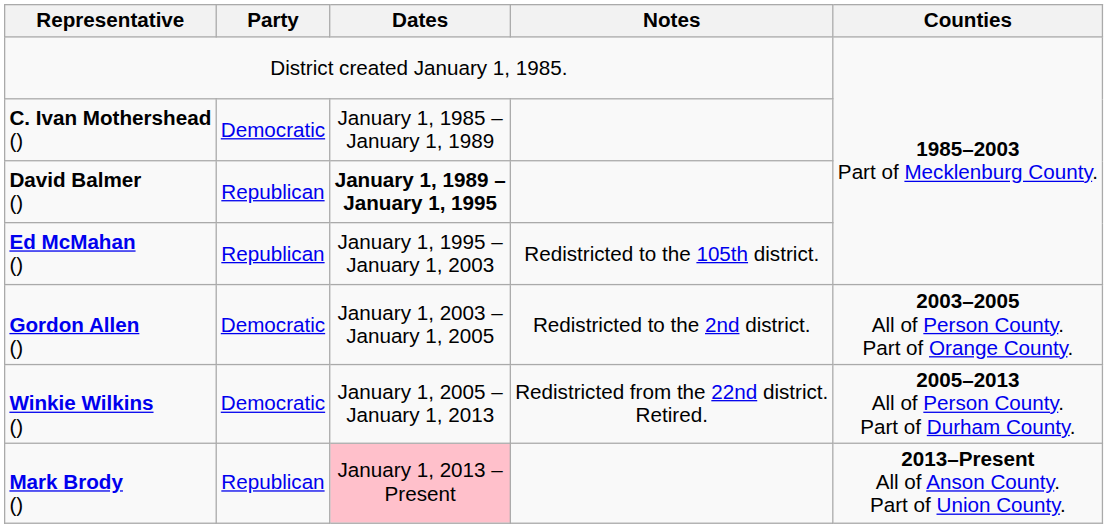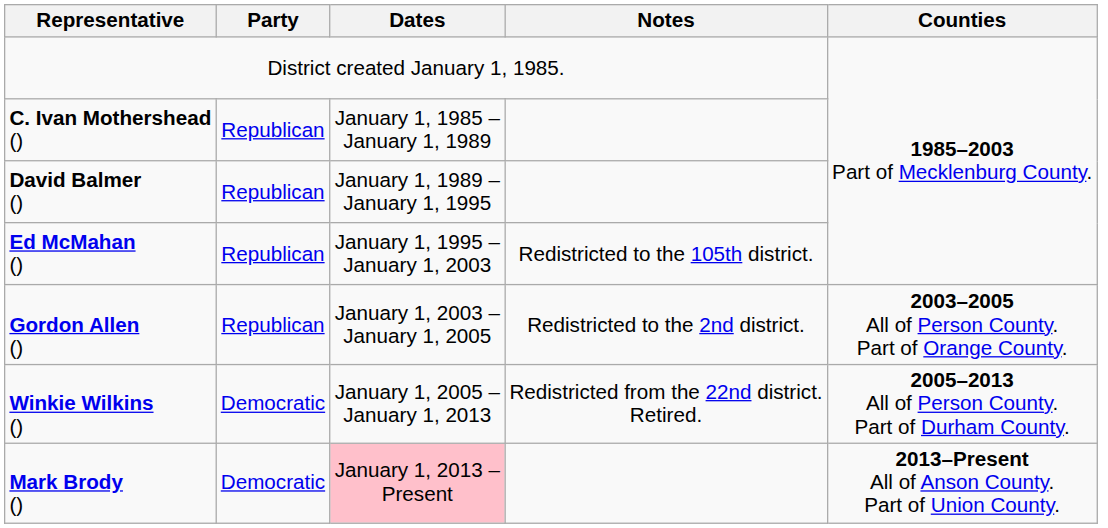C. Ivan Mothershead () | Party: Democratic -> Republican
David Balmer () | Dates: bold -> normal
Gordon Allen () | Party: Democratic -> Republican
Mark Brody () | Party: Republican -> Democratic
